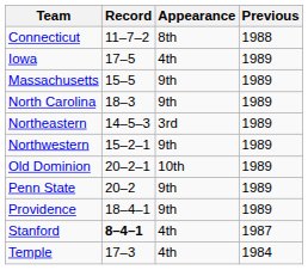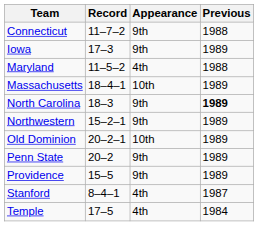Connecticut | Appearance: 8th -> 9th
Iowa | Record: 17–5 -> 17–3
Iowa | Appearance: 4th -> 9th
+ row: Maryland | 11–5–2 | 4th | 1988
Massachusetts | Record: 15–5 -> 18–4–1
Massachusetts | Appearance: 9th -> 10th
North Carolina | Previous: normal -> bold
- row: Northeastern | 14–5–3 | 3rd | 1989
Providence | Record: 18–4–1 -> 15–5
Stanford | Record: bold -> normal
Temple | Record: 17–3 -> 17–5
